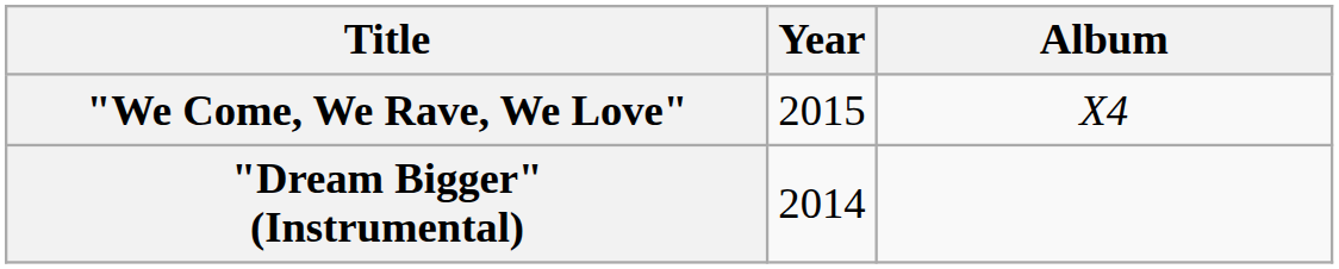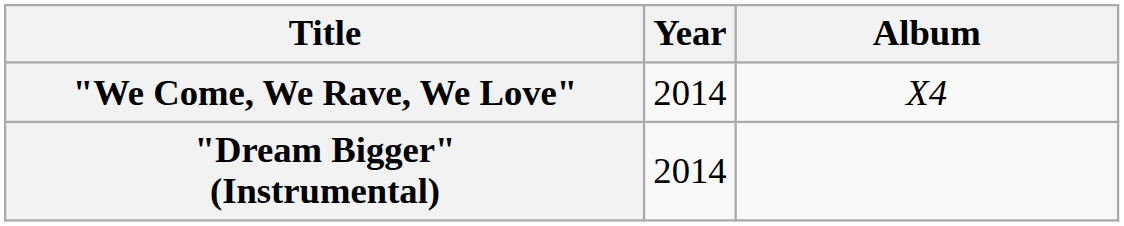"We Come, We Rave, We Love" | Year: 2015 -> 2014
